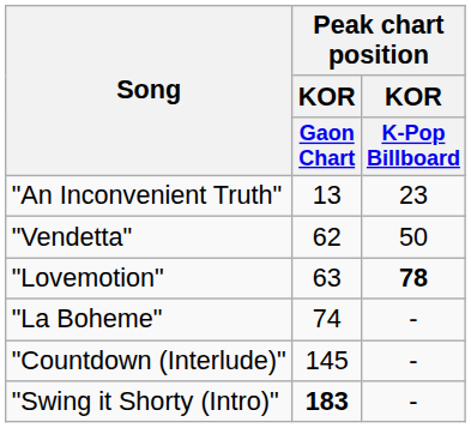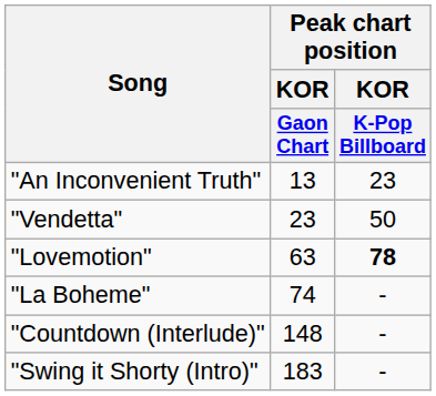"Vendetta" | Peak chart position / KOR / Gaon Chart: 62 -> 23
"Countdown (Interlude)" | Peak chart position / KOR / Gaon Chart: 145 -> 148
"Swing it Shorty (Intro)" | Peak chart position / KOR / Gaon Chart: bold -> normal
